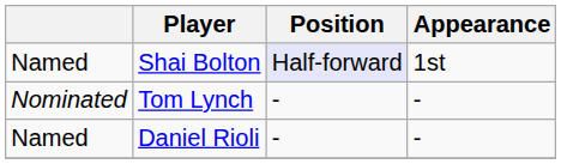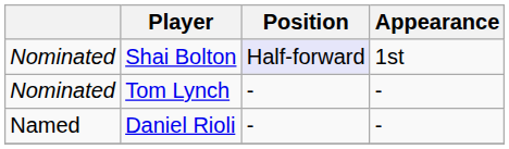Shai Bolton | column 1: Named -> Nominated
